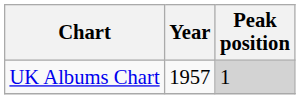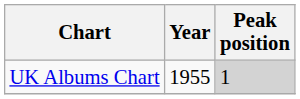UK Albums Chart | Year: 1957 -> 1955
